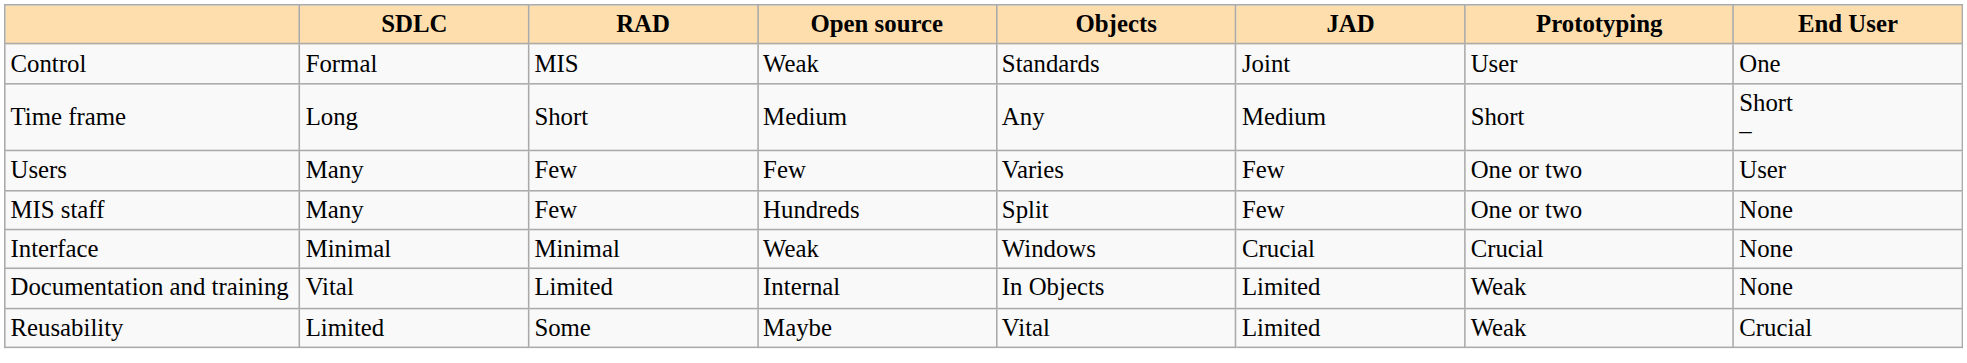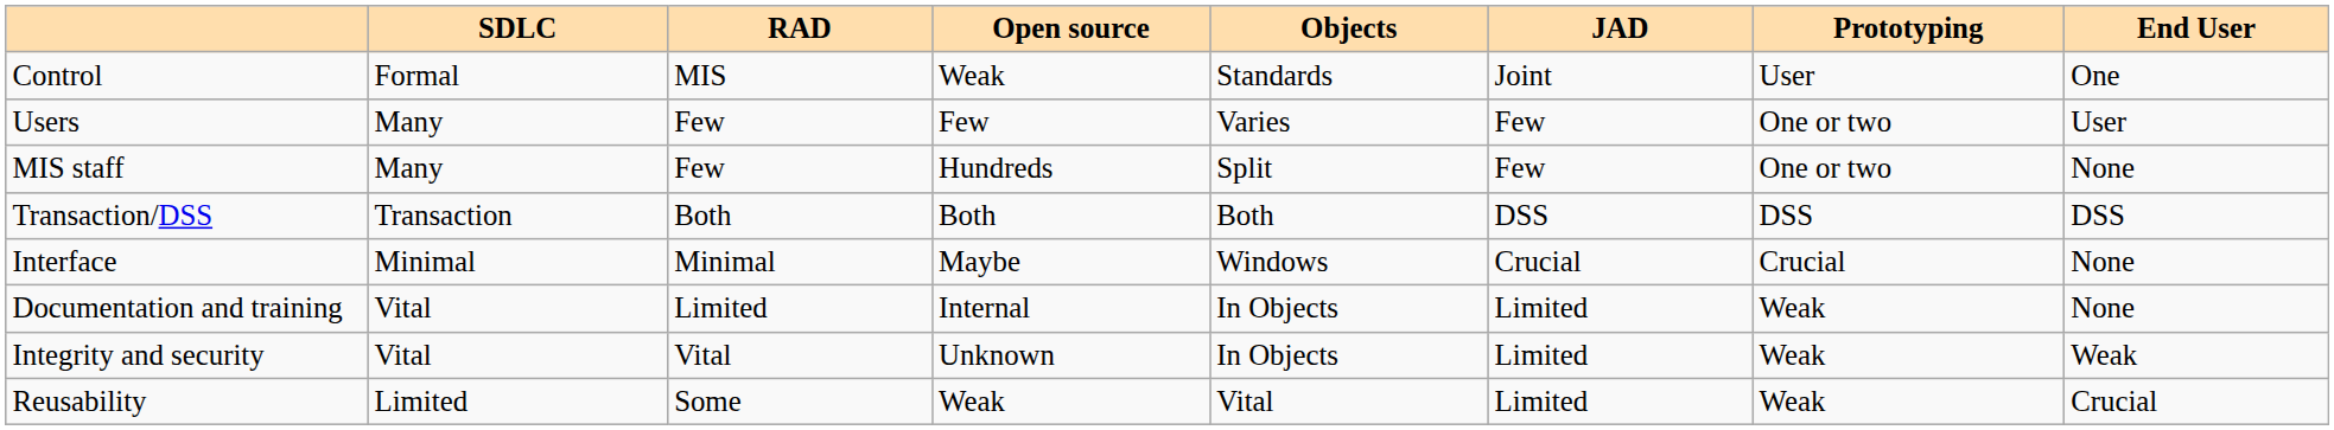- row: Time frame | Long | Short | Medium | Any | Medium | Short | Short –
+ row: Transaction/DSS | Transaction | Both | Both | Both | DSS | DSS | DSS
Interface | Open source: Weak -> Maybe
+ row: Integrity and security | Vital | Vital | Unknown | In Objects | Limited | Weak | Weak
Reusability | Open source: Maybe -> Weak
